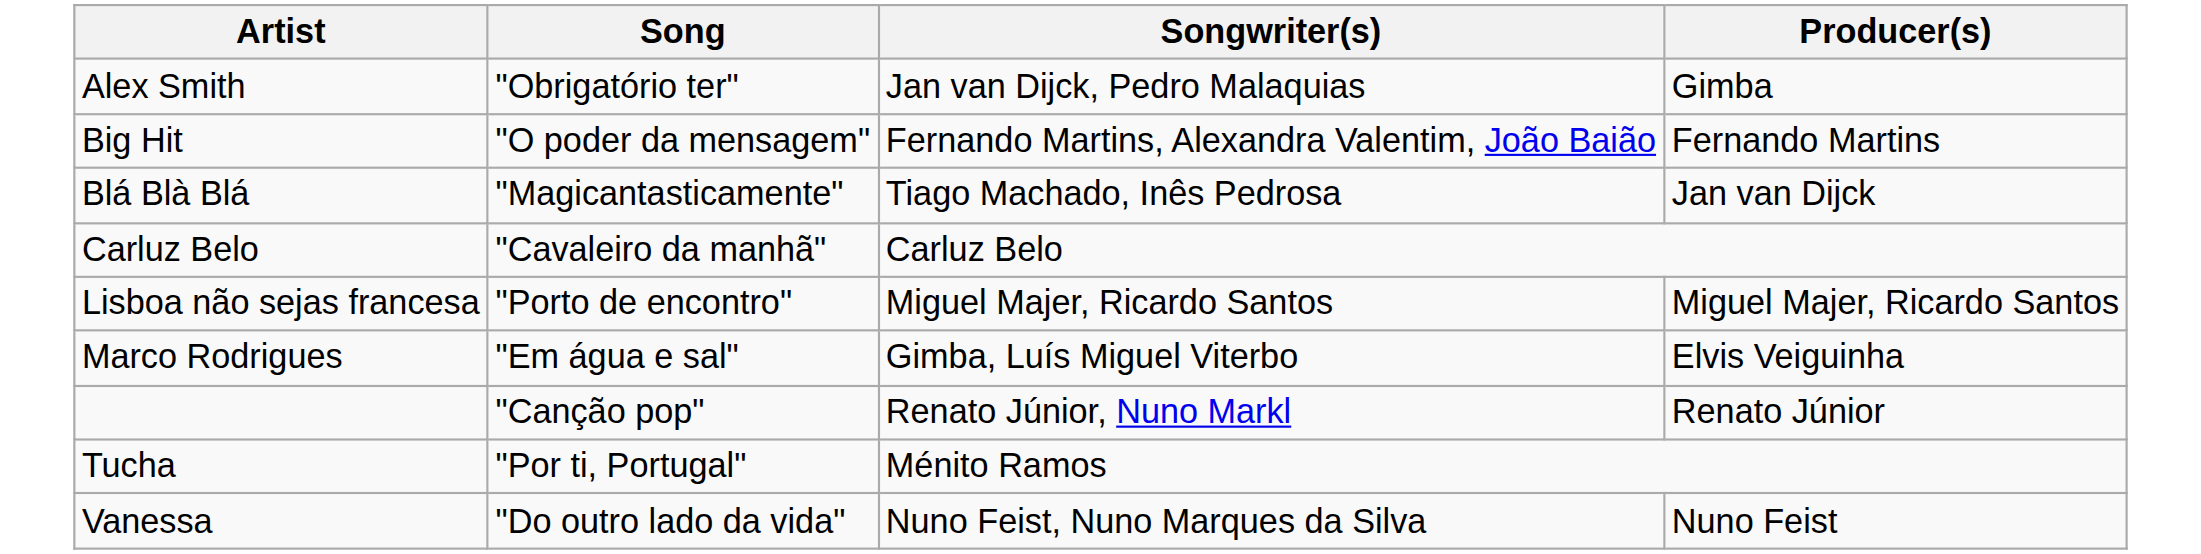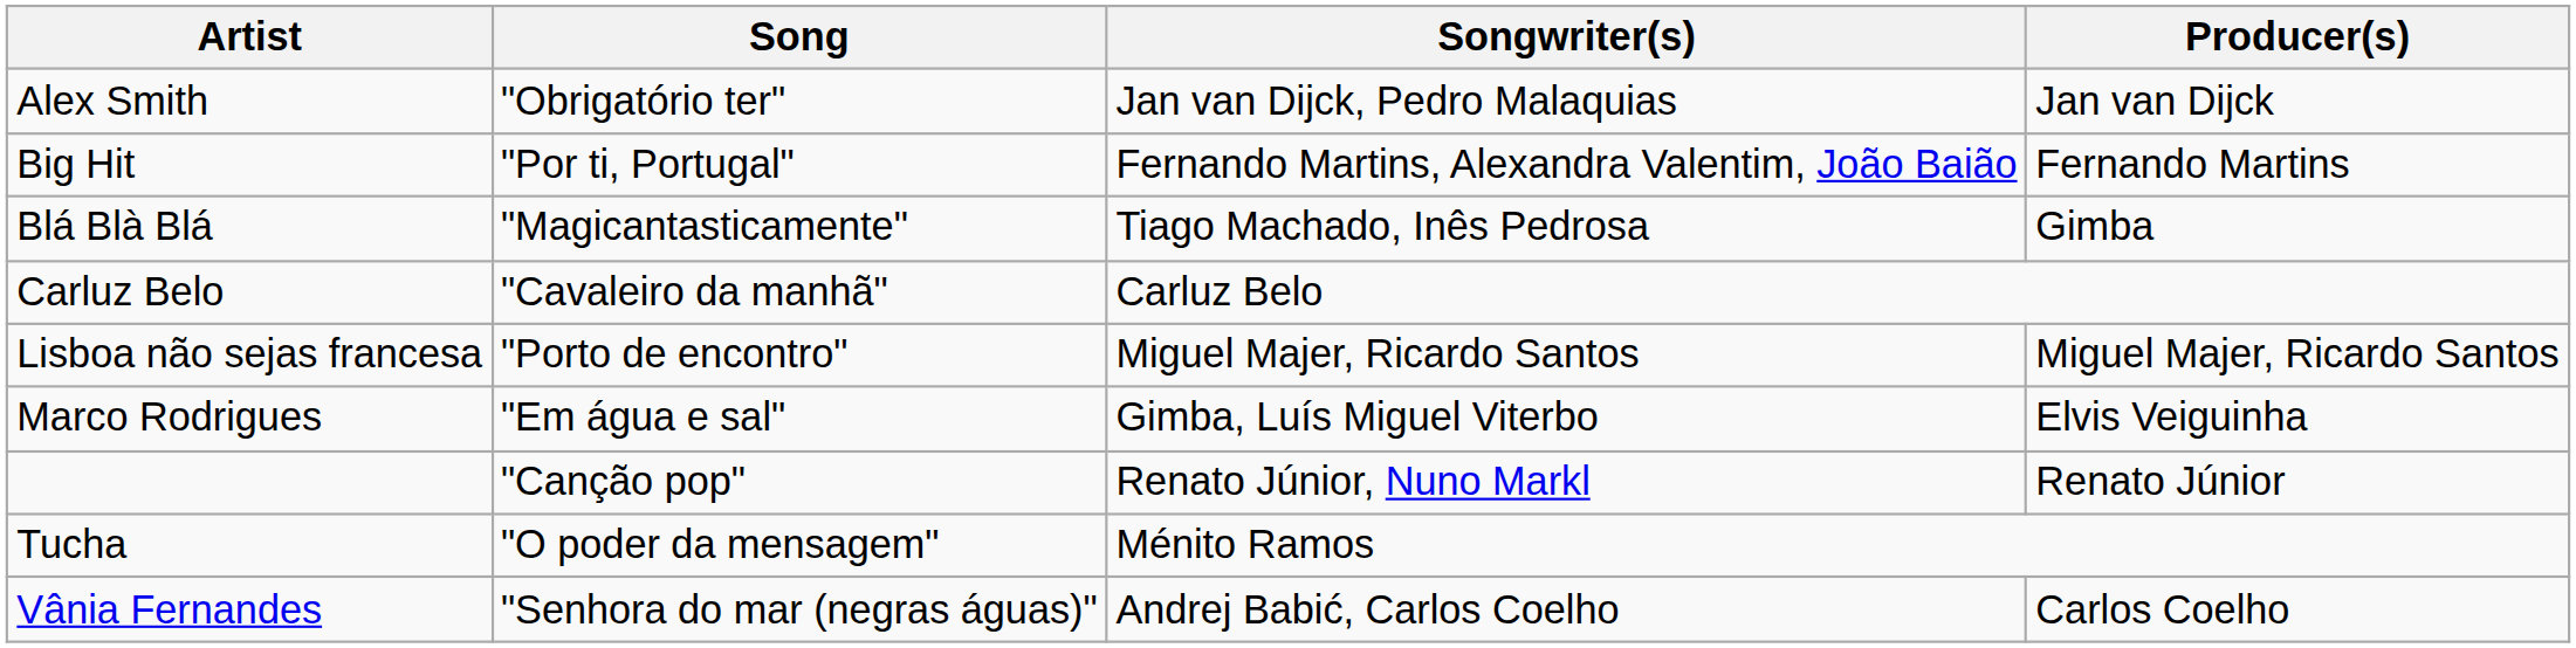Alex Smith | Producer(s): Gimba -> Jan van Dijck
Big Hit | Song: "O poder da mensagem" -> "Por ti, Portugal"
Blá Blà Blá | Producer(s): Jan van Dijck -> Gimba
Tucha | Song: "Por ti, Portugal" -> "O poder da mensagem"
- row: Vanessa | "Do outro lado da vida" | Nuno Feist, Nuno Marques da Silva | Nuno Feist
+ row: Vânia Fernandes | "Senhora do mar (negras águas)" | Andrej Babić, Carlos Coelho | Carlos Coelho
